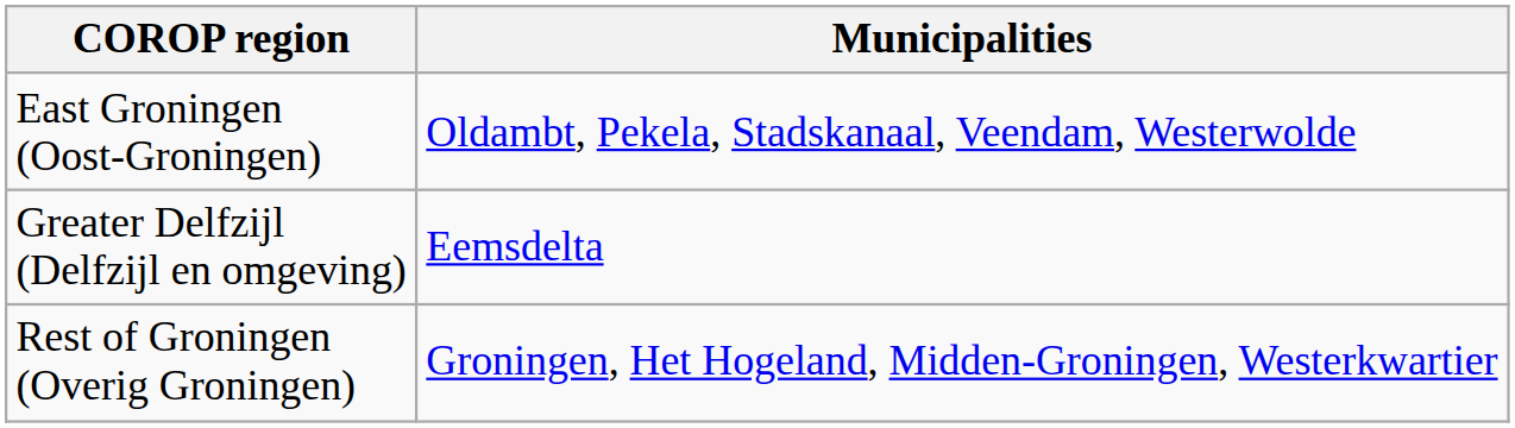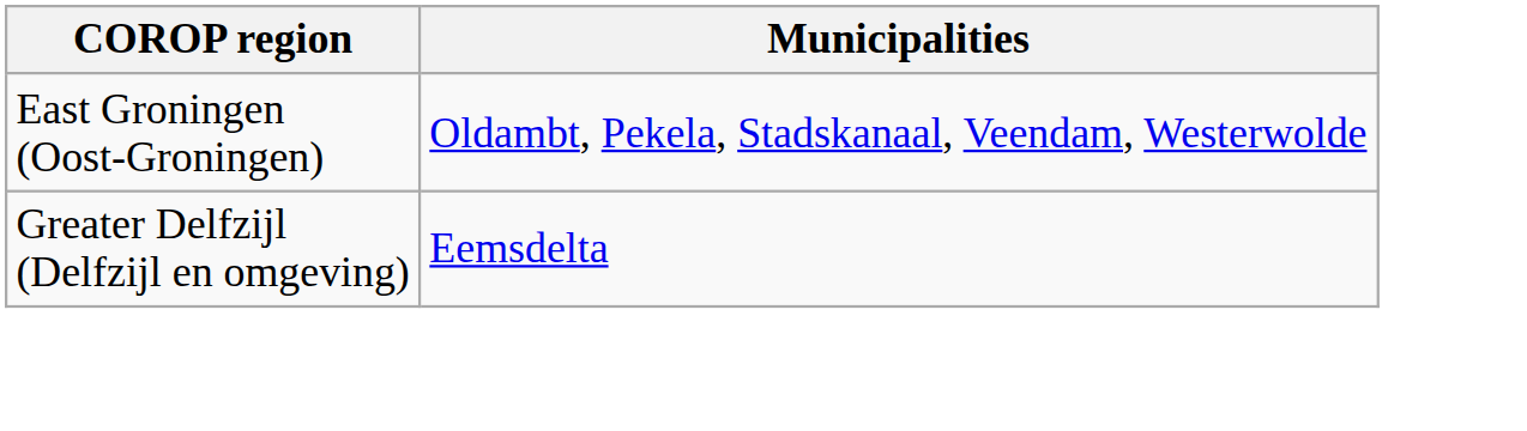- row: Rest of Groningen (Overig Groningen) | Groningen, Het Hogeland, Midden-Groningen, Westerkwartier
